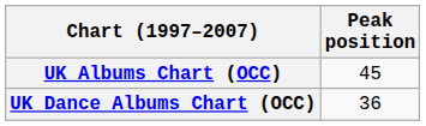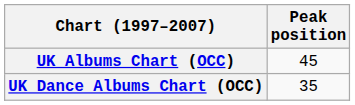UK Dance Albums Chart (OCC) | Peak position: 36 -> 35
